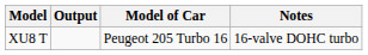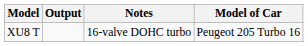columns swapped: Notes <-> Model of Car
